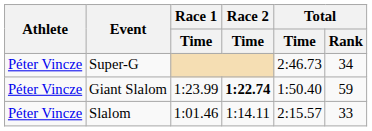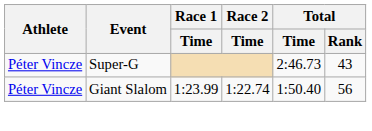Super-G | Total / Rank: 34 -> 43
Giant Slalom | Race 2 / Time: bold -> normal
Giant Slalom | Total / Rank: 59 -> 56
- row: Péter Vincze | Slalom | 1:01.46 | 1:14.11 | 2:15.57 | 33
